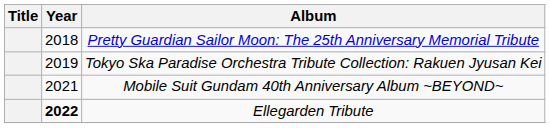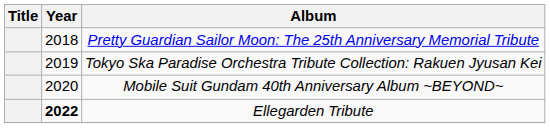Mobile Suit Gundam 40th Anniversary Album ~BEYOND~ | Year: 2021 -> 2020
